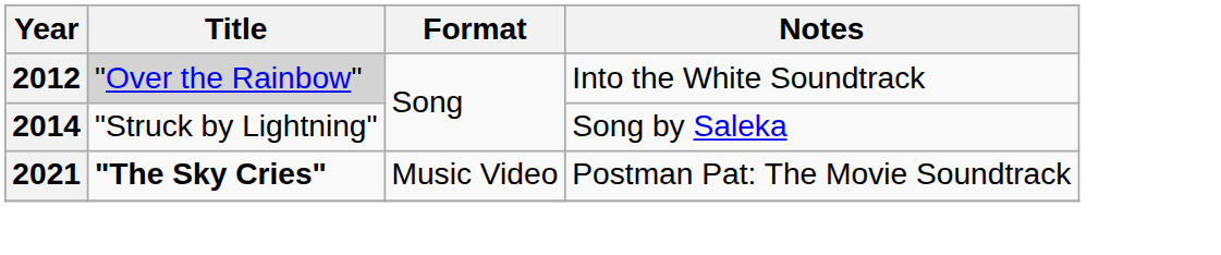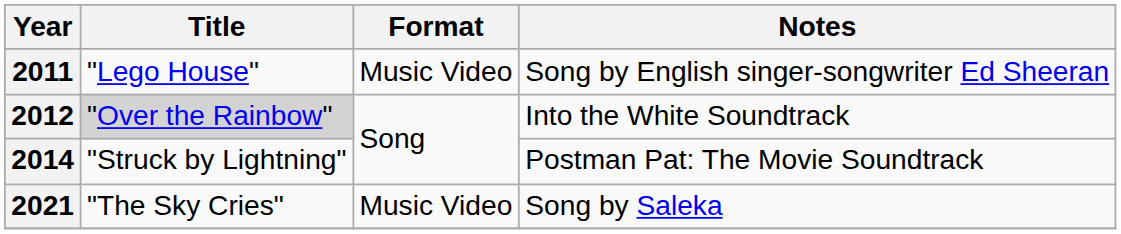+ row: 2011 | "Lego House" | Music Video | Song by English singer-songwriter Ed Sheeran
2014 | Notes: Song by Saleka -> Postman Pat: The Movie Soundtrack
2021 | Title: bold -> normal
2021 | Notes: Postman Pat: The Movie Soundtrack -> Song by Saleka
